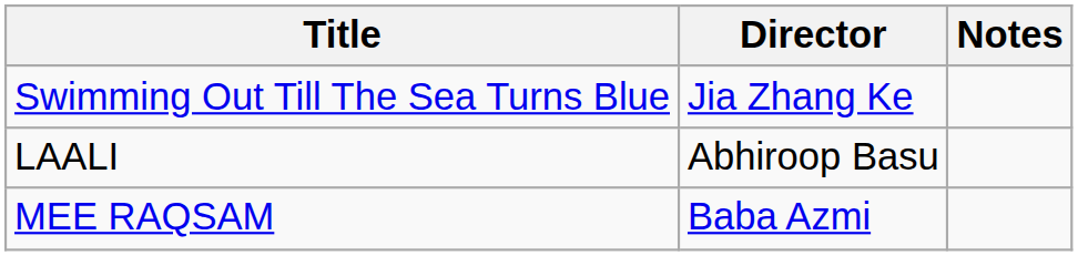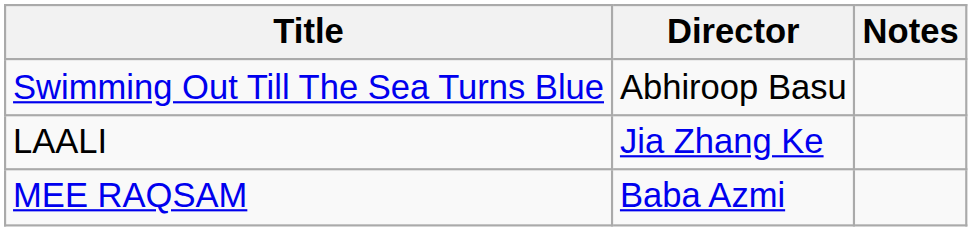Swimming Out Till The Sea Turns Blue | Director: Jia Zhang Ke -> Abhiroop Basu
LAALI | Director: Abhiroop Basu -> Jia Zhang Ke
